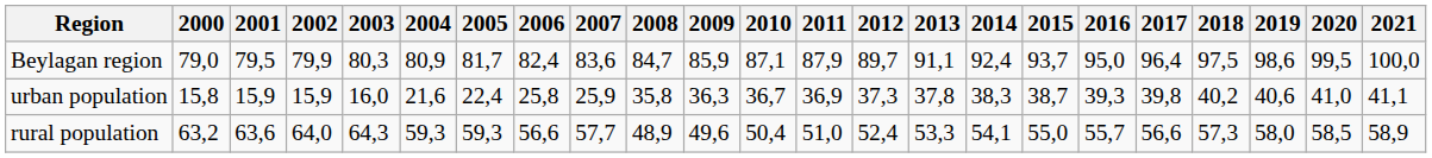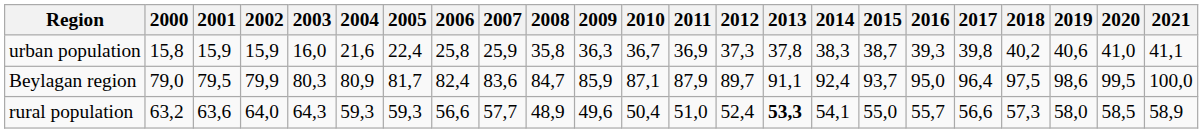rows swapped: Beylagan region <-> urban population
rural population | 2013: normal -> bold
